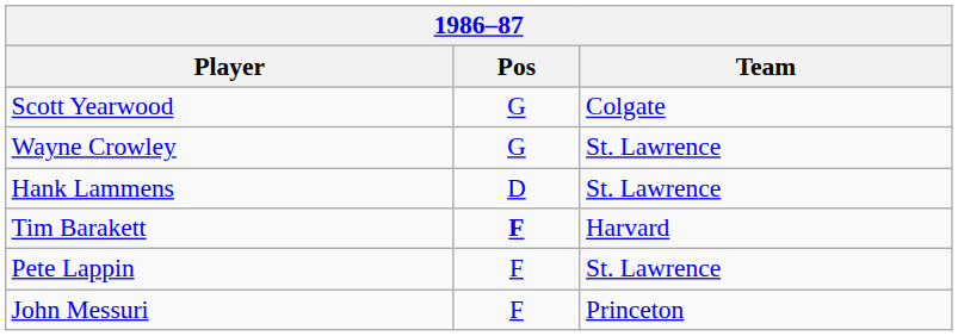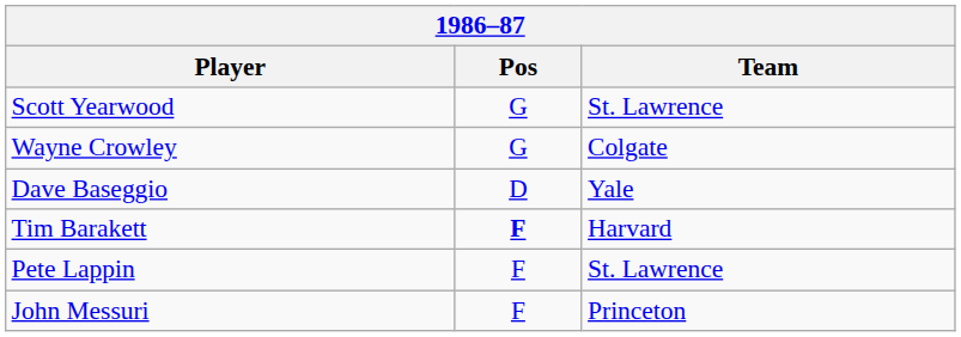Scott Yearwood | Team: Colgate -> St. Lawrence
Wayne Crowley | Team: St. Lawrence -> Colgate
- row: Hank Lammens | D | St. Lawrence
+ row: Dave Baseggio | D | Yale
